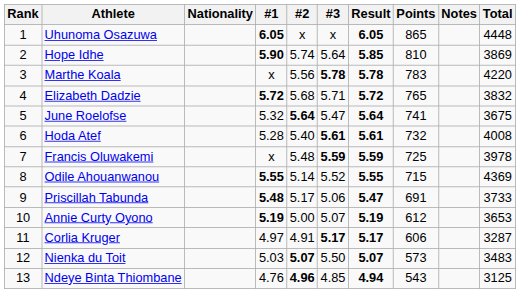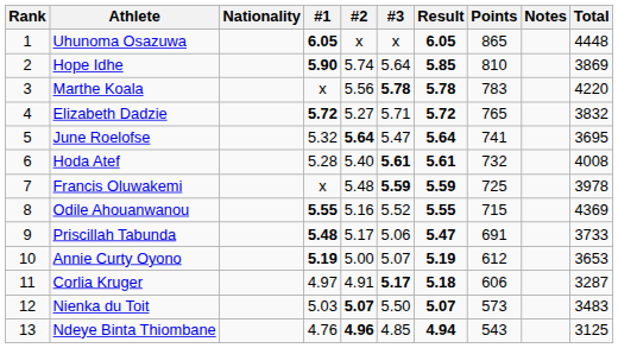Elizabeth Dadzie | #2: 5.68 -> 5.27
June Roelofse | Total: 3675 -> 3695
Odile Ahouanwanou | #2: 5.14 -> 5.16
Corlia Kruger | Result: 5.17 -> 5.18
